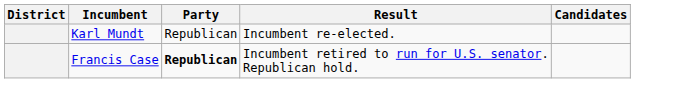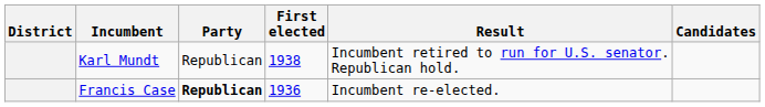+ column: First elected | 1938 | 1936
Karl Mundt | Result: Incumbent re-elected. -> Incumbent retired to run for U.S. senator. Republican hold.
Francis Case | Result: Incumbent retired to run for U.S. senator. Republican hold. -> Incumbent re-elected.
